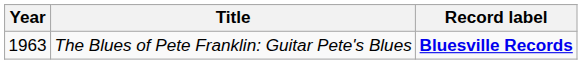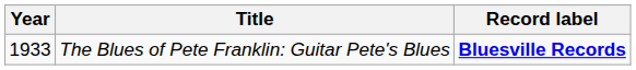The Blues of Pete Franklin: Guitar Pete's Blues | Year: 1963 -> 1933
